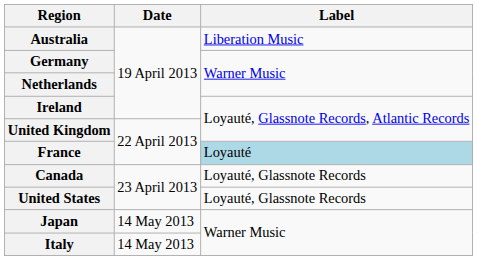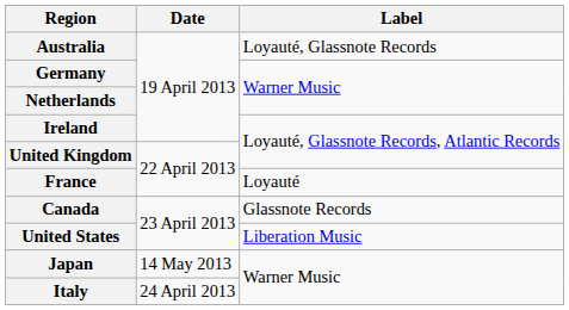Australia | Label: Liberation Music -> Loyauté, Glassnote Records
France | Label: lightblue background -> no background
Canada | Label: Loyauté, Glassnote Records -> Glassnote Records
United States | Label: Loyauté, Glassnote Records -> Liberation Music
Italy | Date: 14 May 2013 -> 24 April 2013
